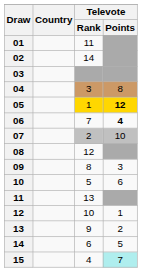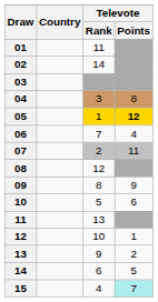06 | Televote / Points: bold -> normal
07 | Televote / Points: 10 -> 11
09 | Televote / Points: 3 -> 9
